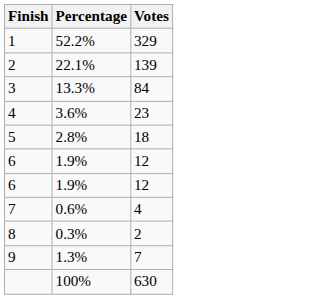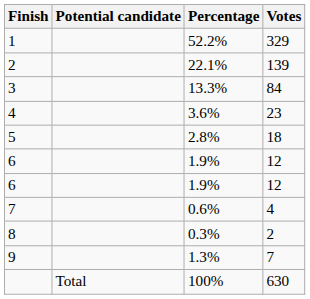+ column: Potential candidate | Total
